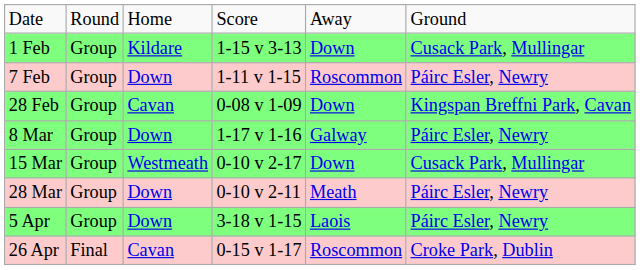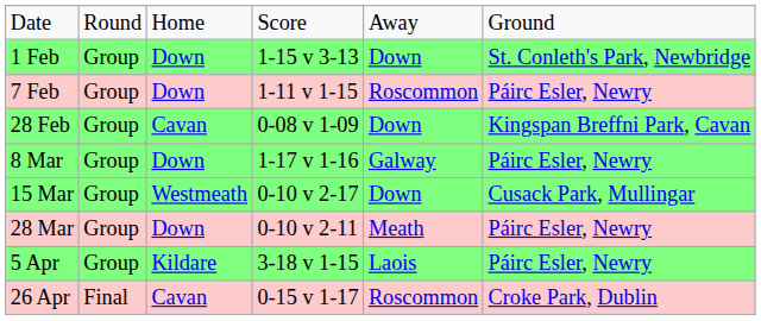1 Feb | column 3: Kildare -> Down
1 Feb | column 6: Cusack Park, Mullingar -> St. Conleth's Park, Newbridge
5 Apr | column 3: Down -> Kildare
